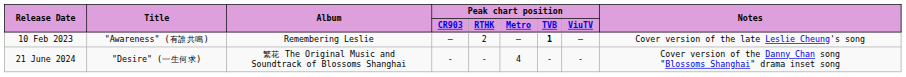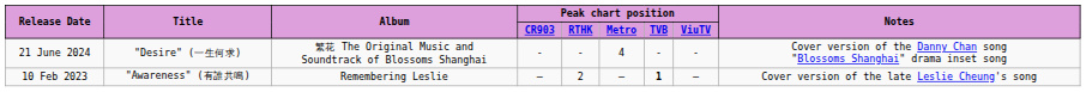rows swapped: 10 Feb 2023 <-> 21 June 2024
